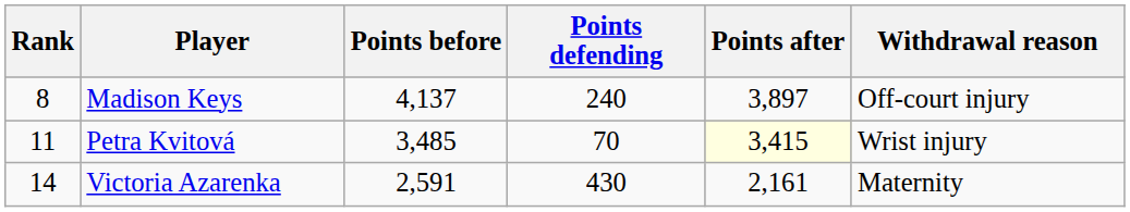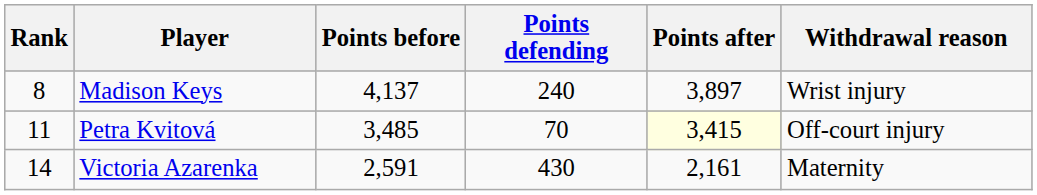Madison Keys | Withdrawal reason: Off-court injury -> Wrist injury
Petra Kvitová | Withdrawal reason: Wrist injury -> Off-court injury
